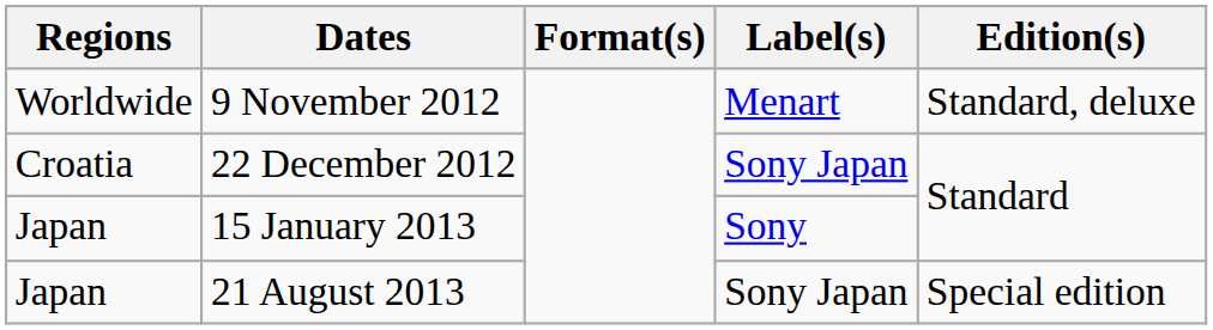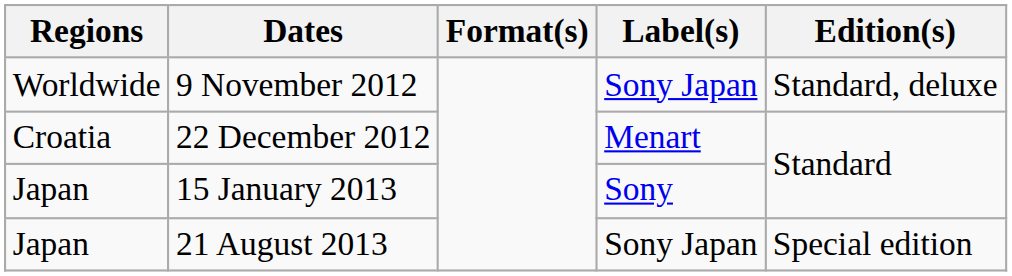9 November 2012 | Label(s): Menart -> Sony Japan
22 December 2012 | Label(s): Sony Japan -> Menart
